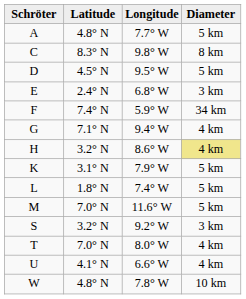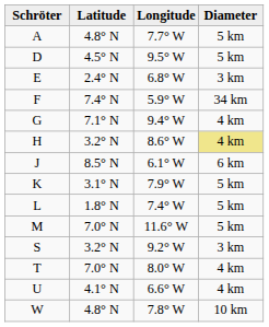- row: C | 8.3° N | 9.8° W | 8 km
+ row: J | 8.5° N | 6.1° W | 6 km
